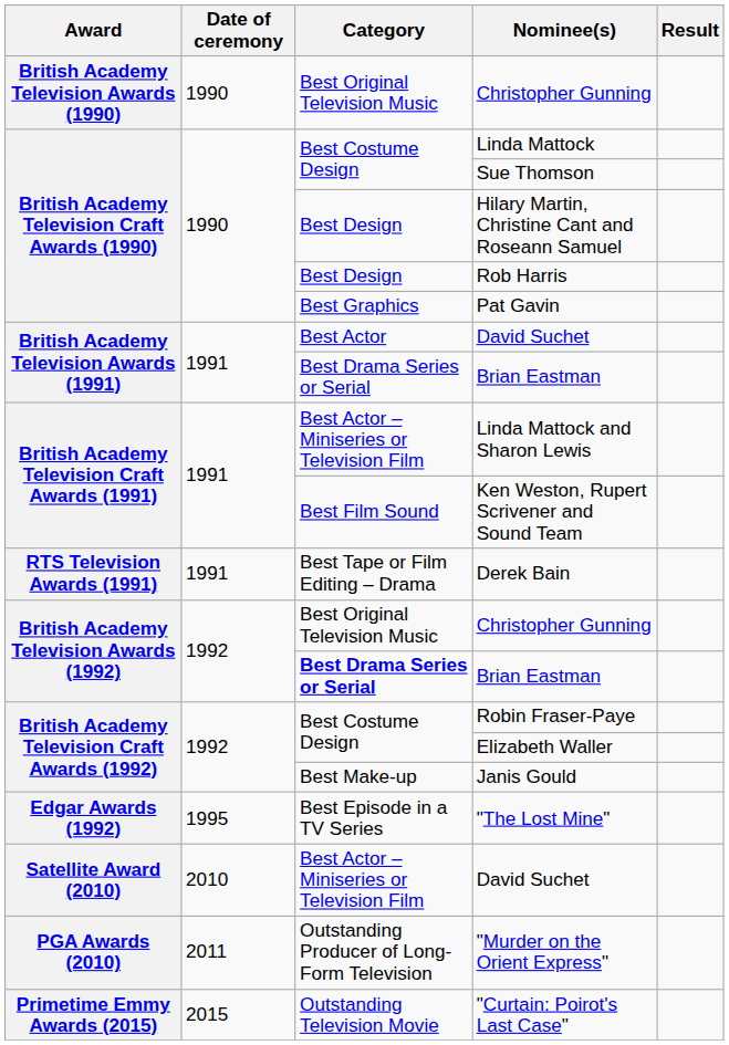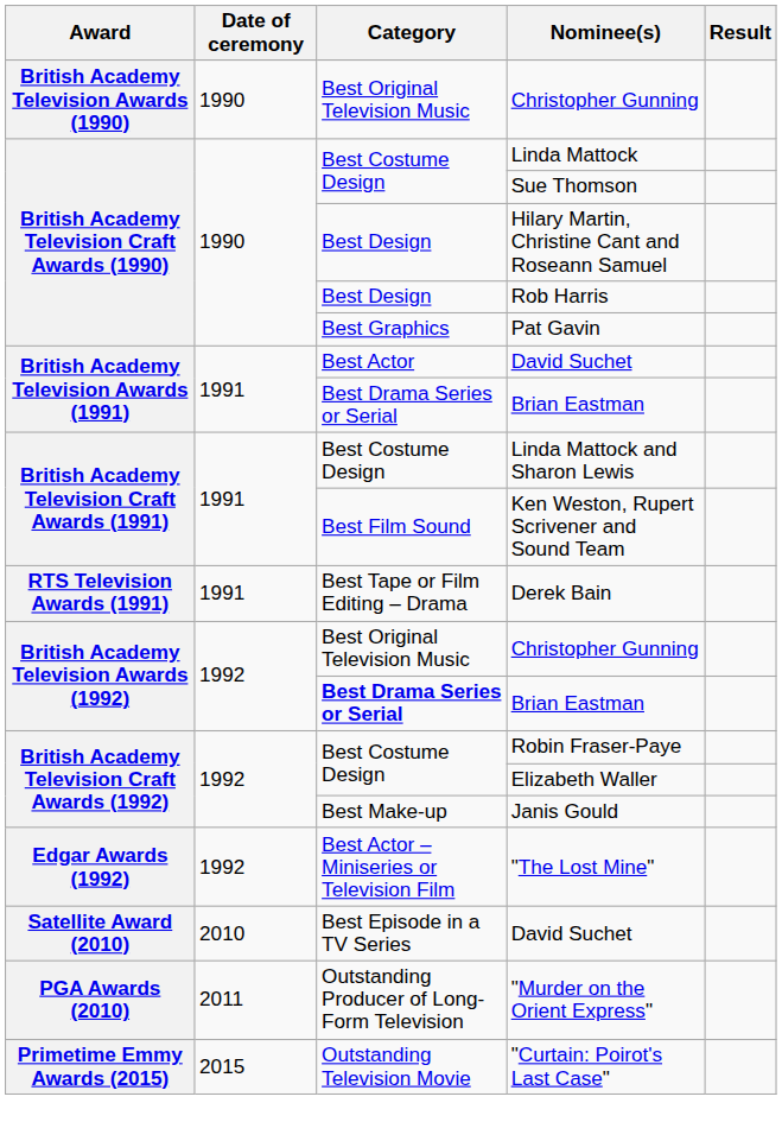Linda Mattock and Sharon Lewis | Category: Best Actor – Miniseries or Television Film -> Best Costume Design
"The Lost Mine" | Date of ceremony: 1995 -> 1992
"The Lost Mine" | Category: Best Episode in a TV Series -> Best Actor – Miniseries or Television Film
Satellite Award (2010) / David Suchet | Category: Best Actor – Miniseries or Television Film -> Best Episode in a TV Series
